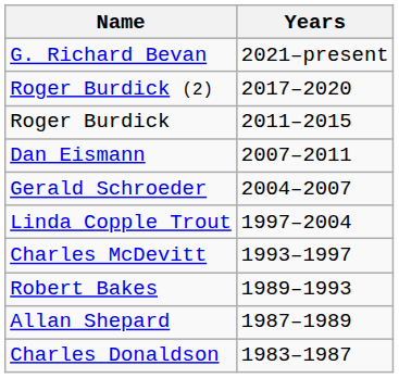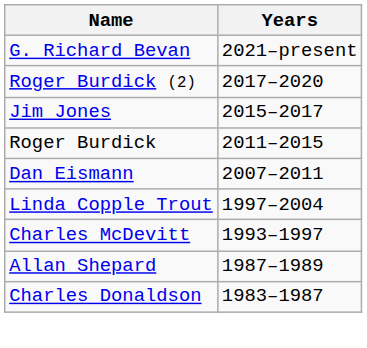+ row: Jim Jones | 2015–2017
- row: Gerald Schroeder | 2004–2007
- row: Robert Bakes | 1989–1993
